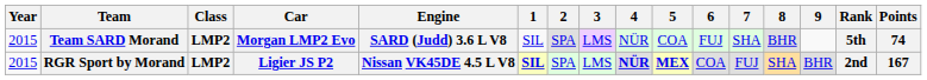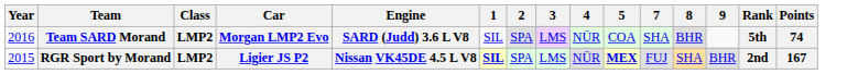- column: 6 | FUJ | COA
Team SARD Morand | Year: 2015 -> 2016
RGR Sport by Morand | 4: bold -> normal
